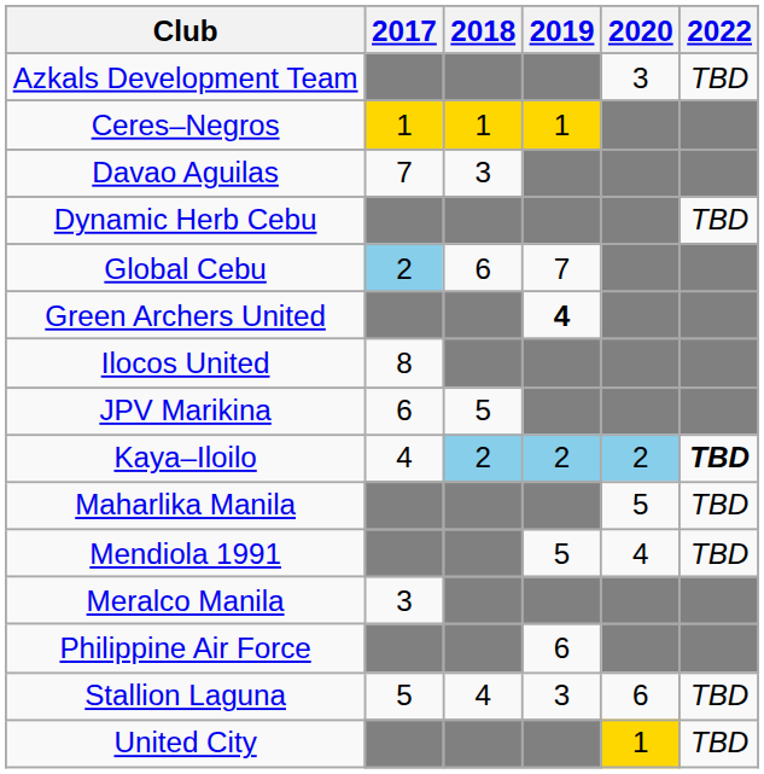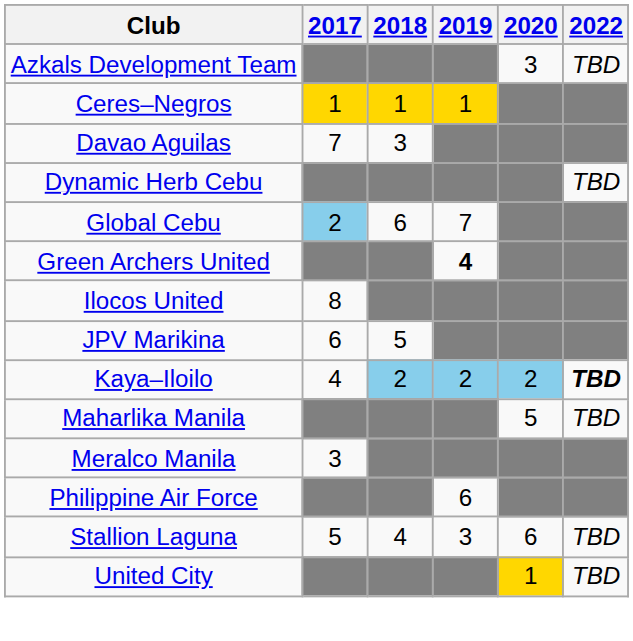- row: Mendiola 1991 | 5 | 4 | TBD
